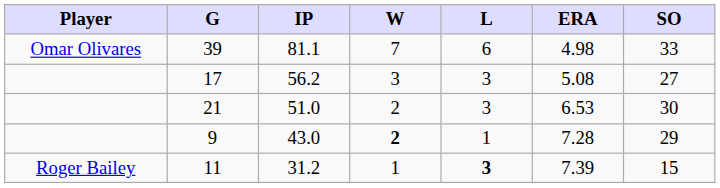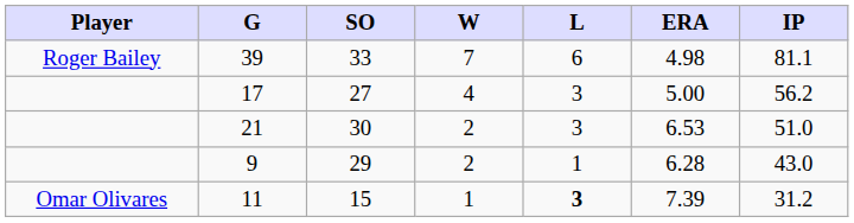columns swapped: IP <-> SO
39 | Player: Omar Olivares -> Roger Bailey
17 | W: 3 -> 4
17 | ERA: 5.08 -> 5.00
9 | W: bold -> normal
9 | ERA: 7.28 -> 6.28
11 | Player: Roger Bailey -> Omar Olivares
